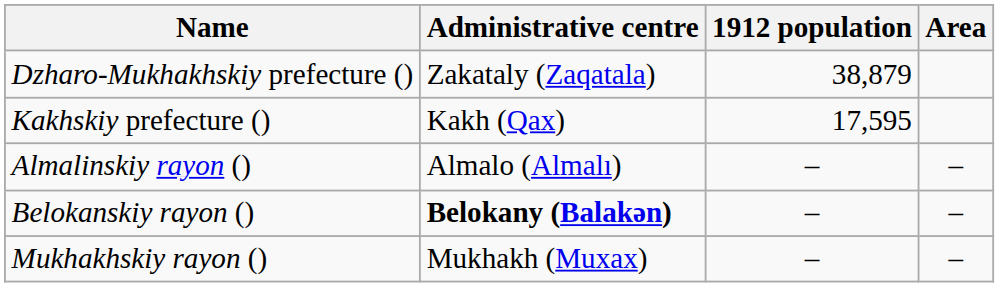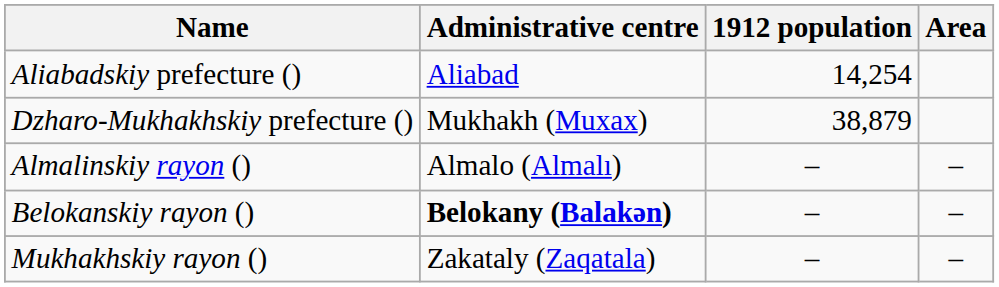+ row: Aliabadskiy prefecture () | Aliabad | 14,254
Dzharo-Mukhakhskiy prefecture () | Administrative centre: Zakataly (Zaqatala) -> Mukhakh (Muxax)
- row: Kakhskiy prefecture () | Kakh (Qax) | 17,595
Mukhakhskiy rayon () | Administrative centre: Mukhakh (Muxax) -> Zakataly (Zaqatala)
